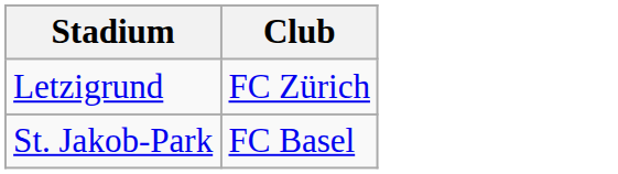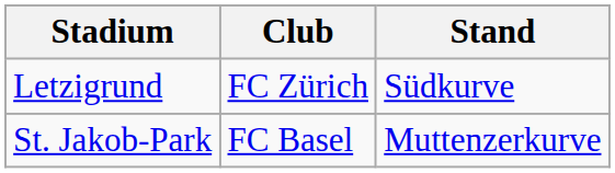+ column: Stand | Südkurve | Muttenzerkurve
